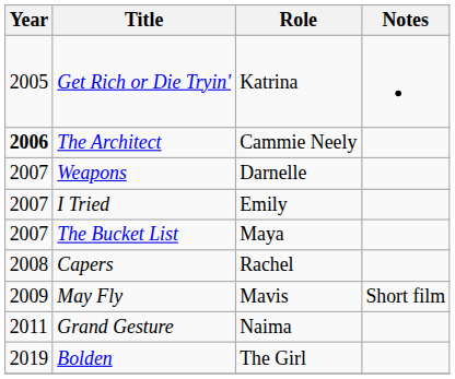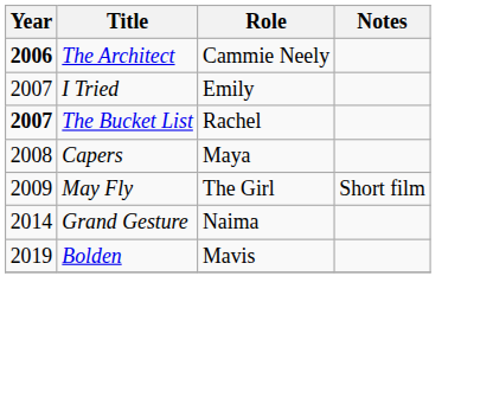- row: 2005 | Get Rich or Die Tryin' | Katrina
- row: 2007 | Weapons | Darnelle
The Bucket List | Year: normal -> bold
The Bucket List | Role: Maya -> Rachel
Capers | Role: Rachel -> Maya
May Fly | Role: Mavis -> The Girl
Grand Gesture | Year: 2011 -> 2014
Bolden | Role: The Girl -> Mavis
